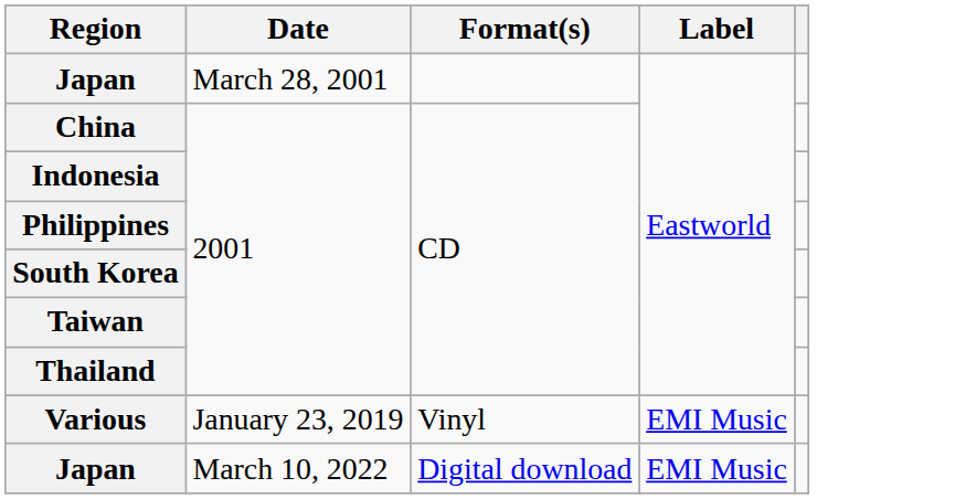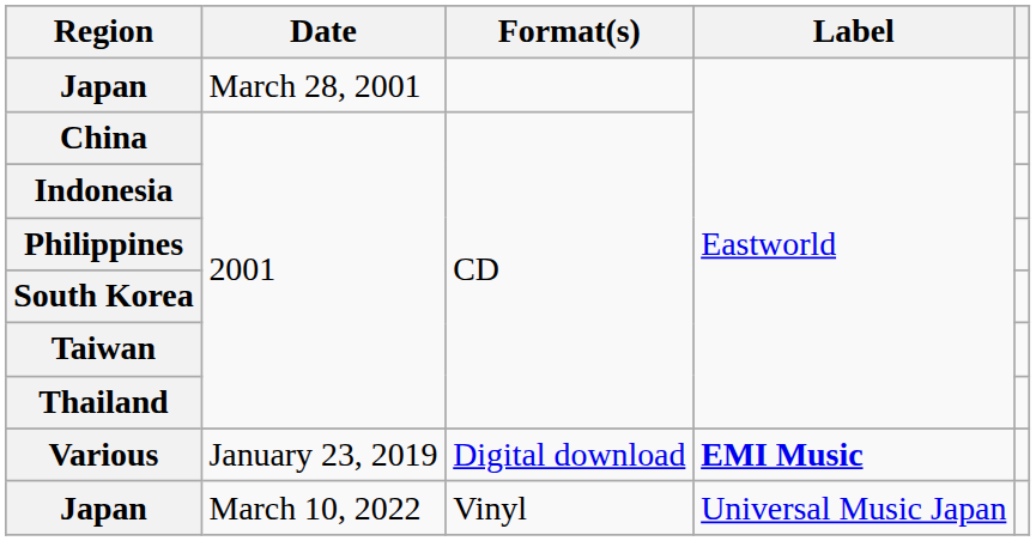Various | Format(s): Vinyl -> Digital download
Various | Label: normal -> bold
Japan / March 10, 2022 | Format(s): Digital download -> Vinyl
Japan / March 10, 2022 | Label: EMI Music -> Universal Music Japan
